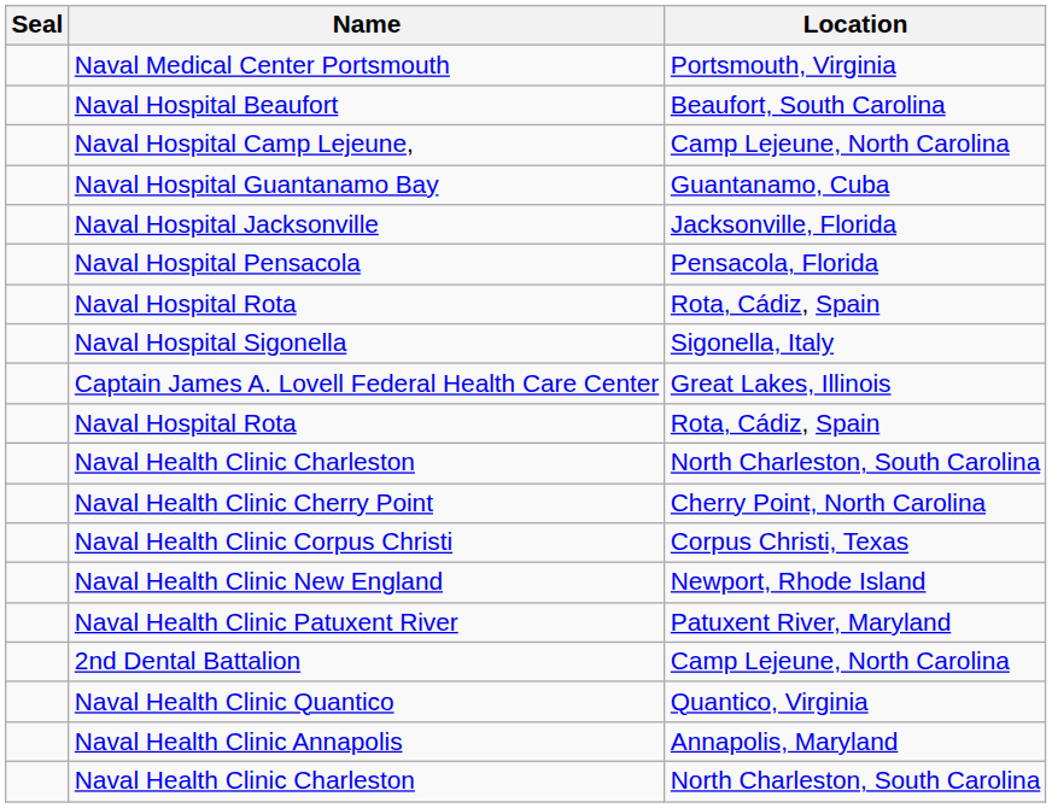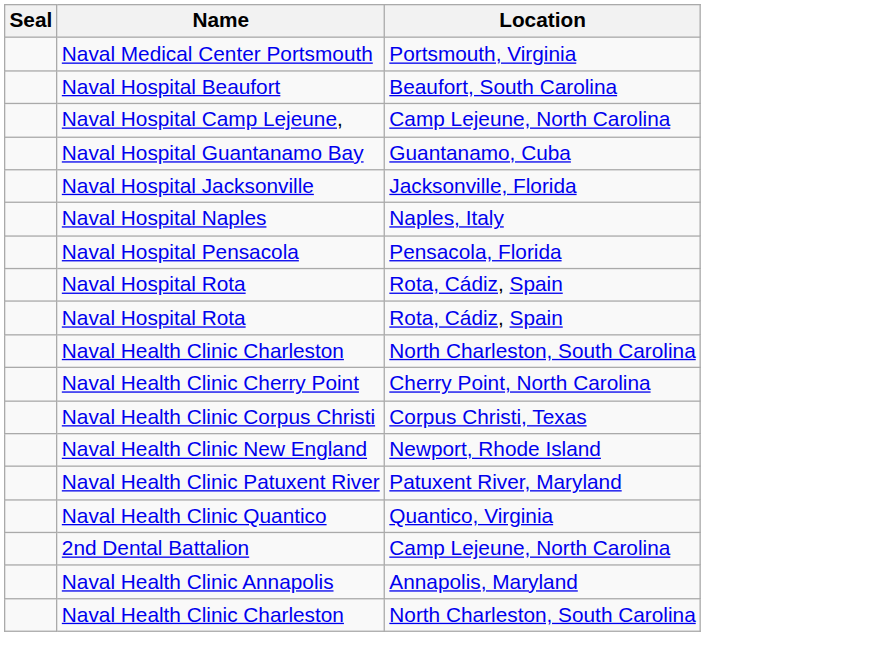+ row: Naval Hospital Naples | Naples, Italy
- row: Naval Hospital Sigonella | Sigonella, Italy
- row: Captain James A. Lovell Federal Health Care Center | Great Lakes, Illinois
rows swapped: Naval Health Clinic Quantico <-> 2nd Dental Battalion
